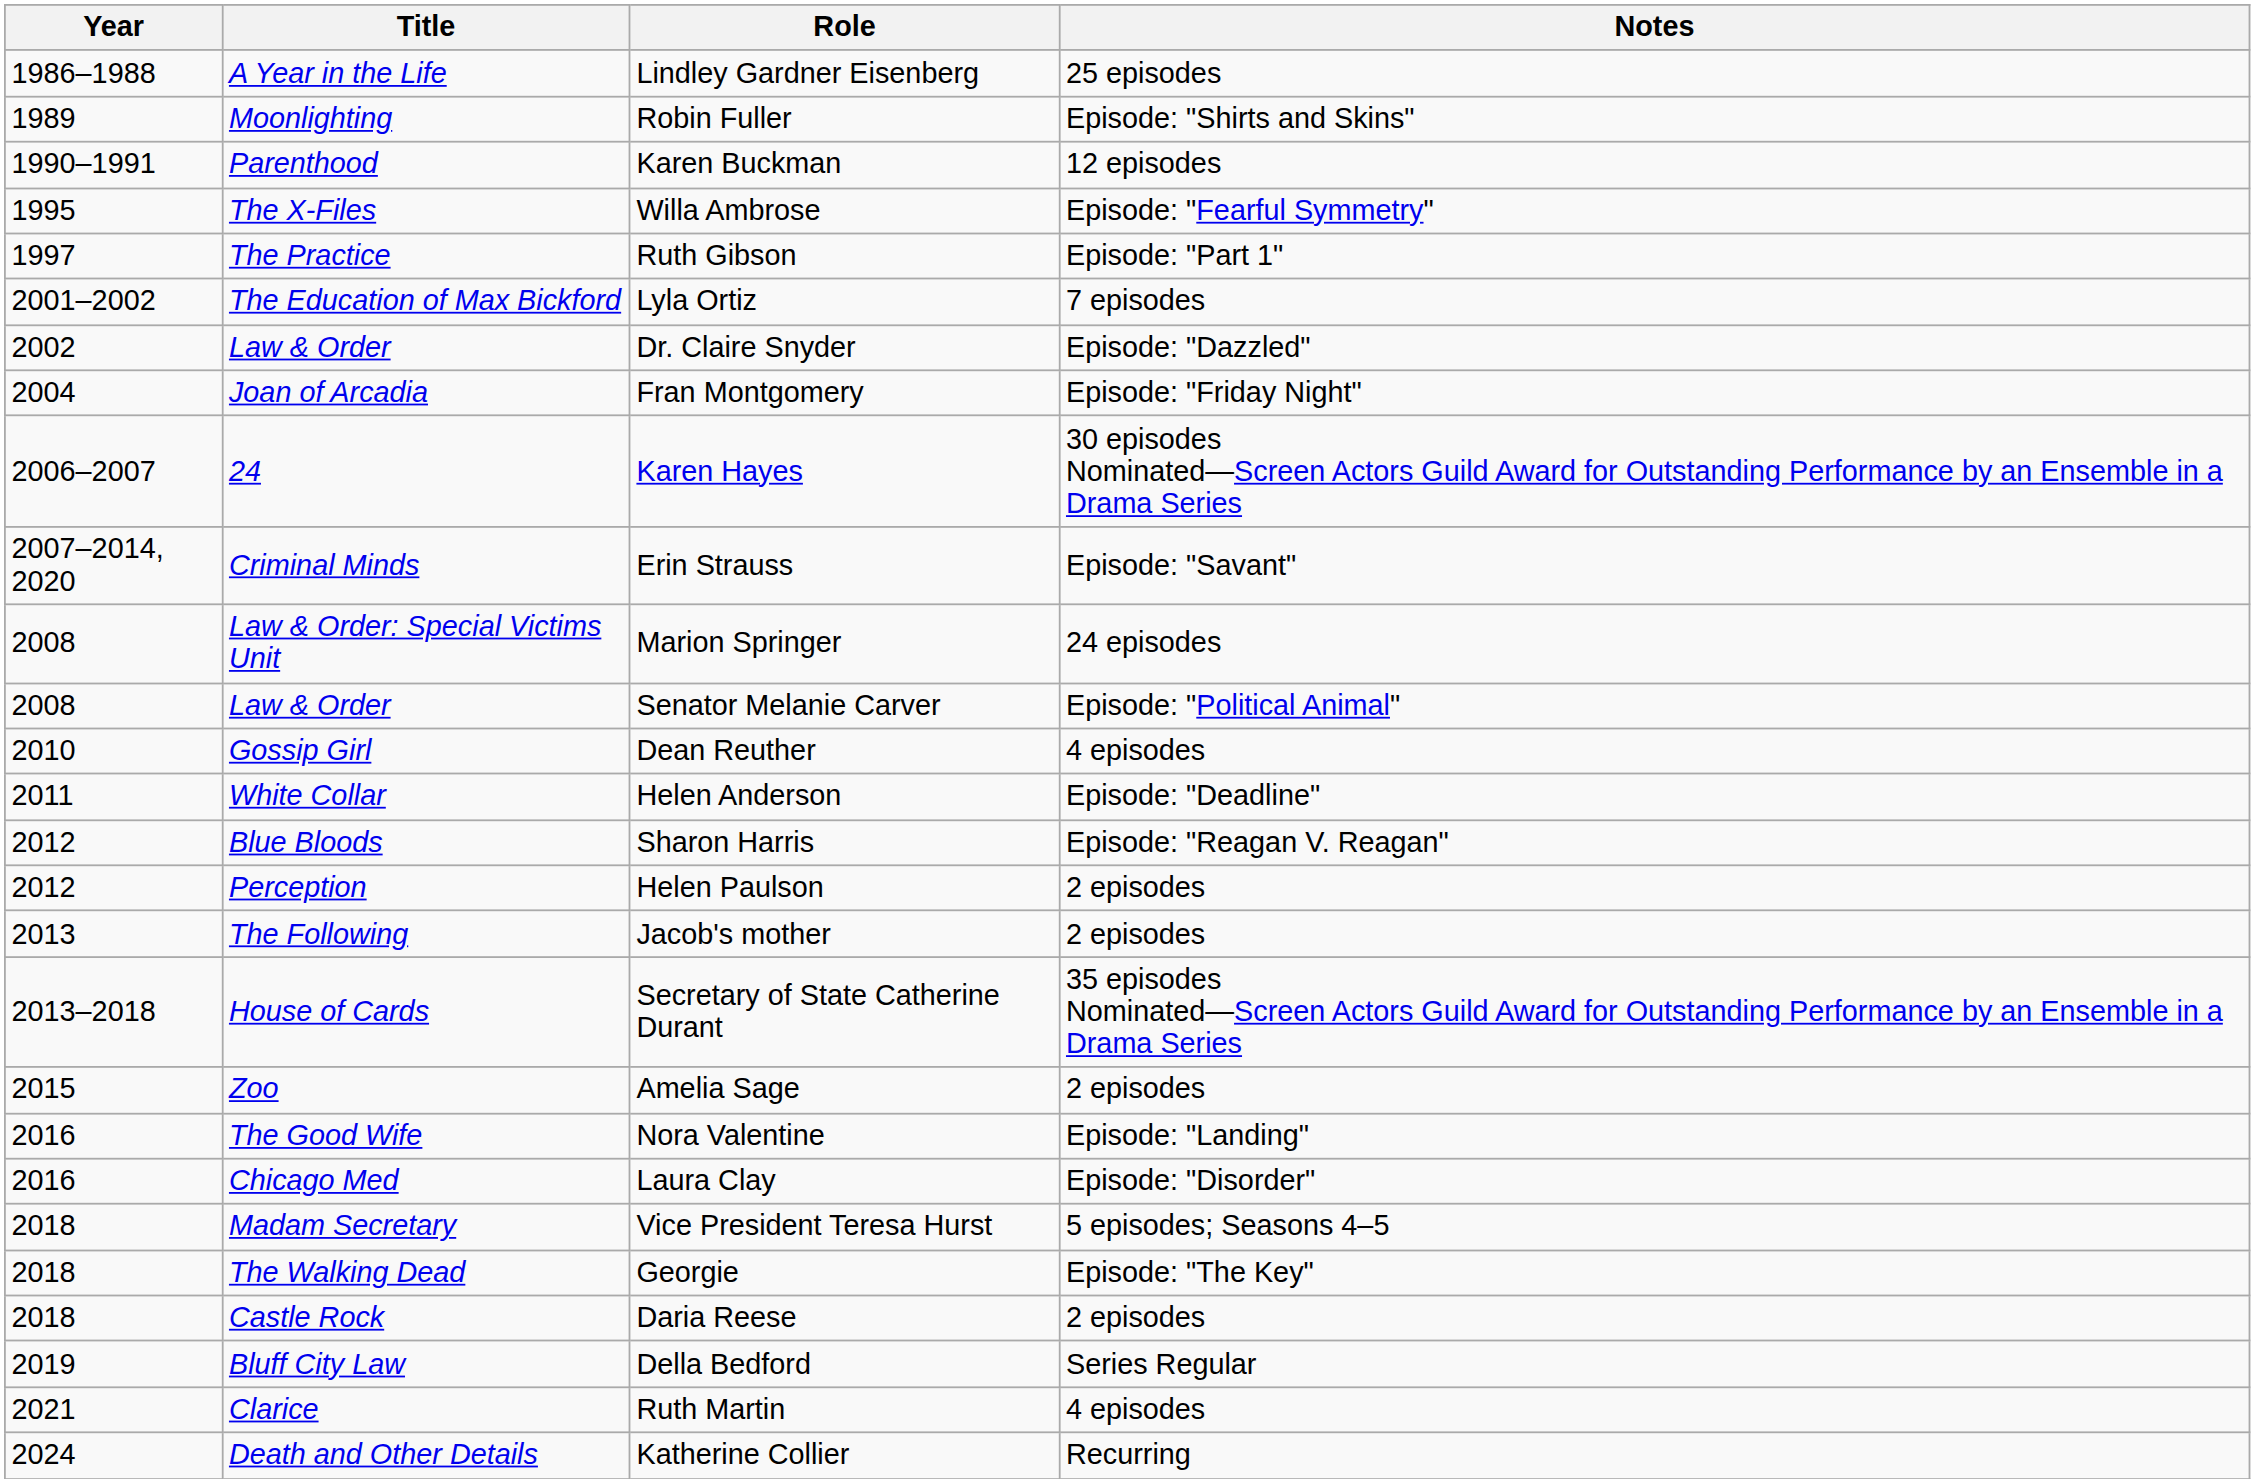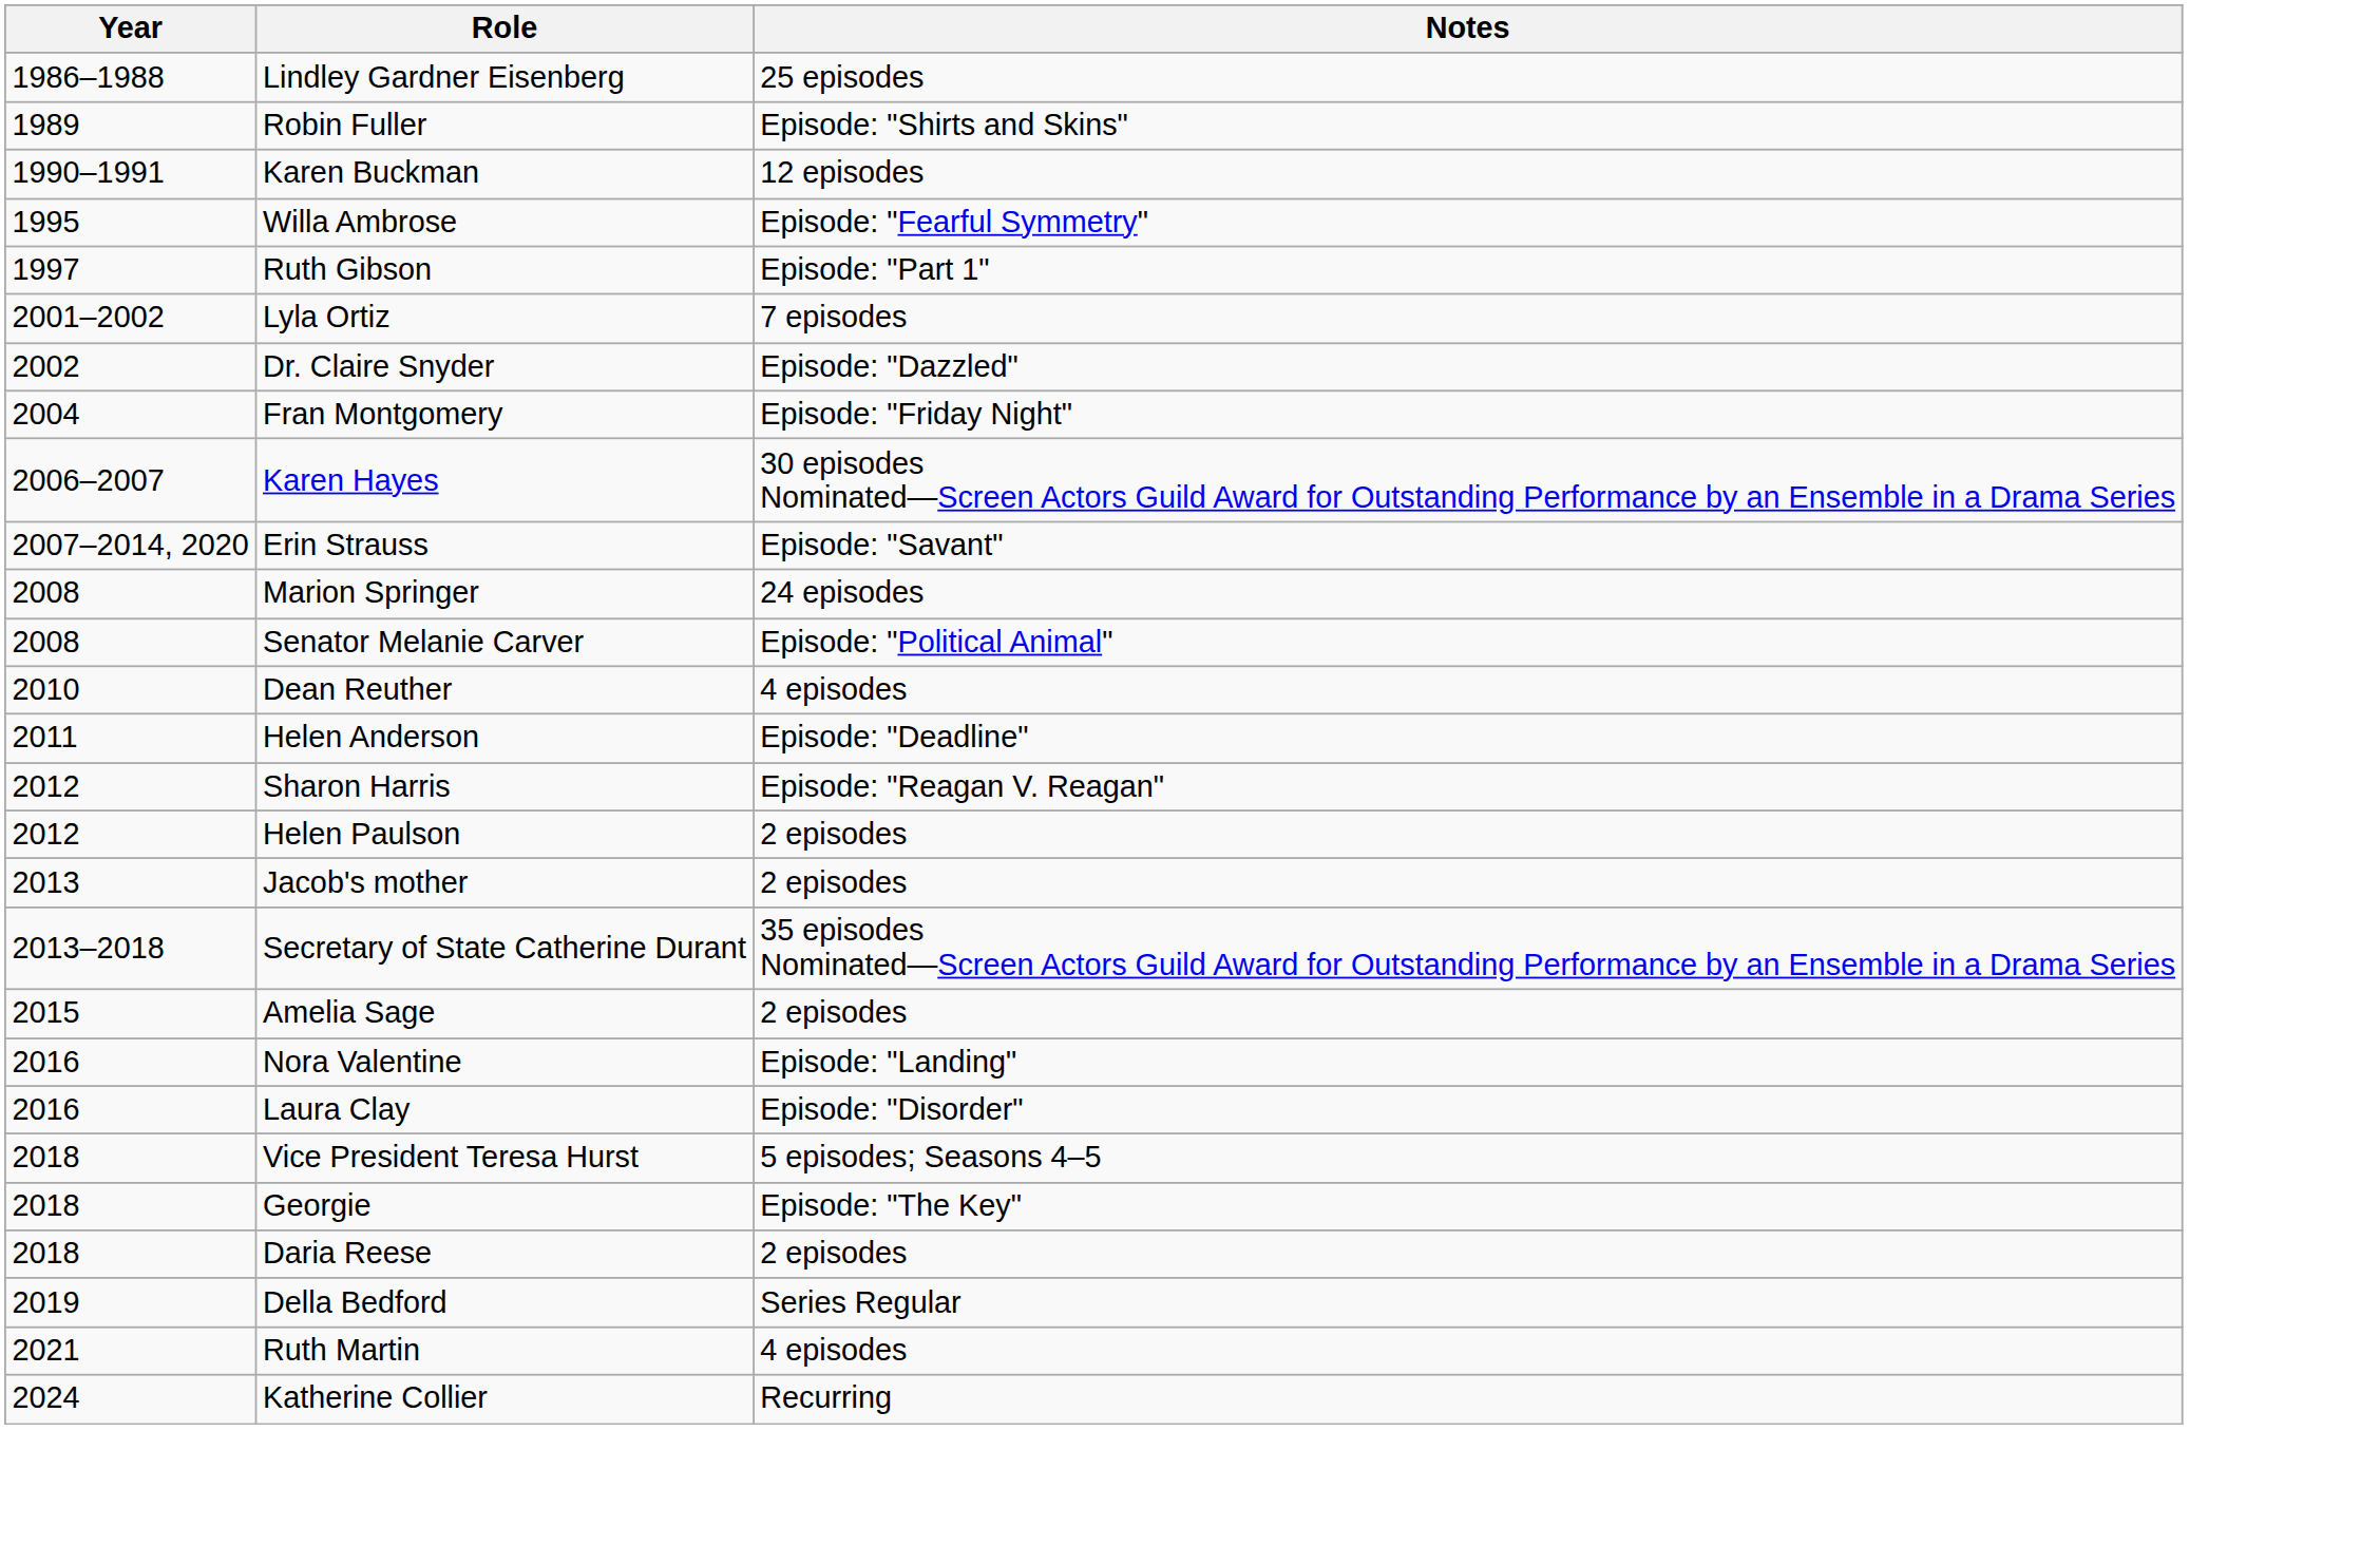- column: Title | A Year in the Life | Moonlighting | Parenthood | The X-Files | The Practice | The Education of Max Bickford | Law & Order | Joan of Arcadia | 24 | Criminal Minds | Law & Order: Special Victims Unit | Law & Order | Gossip Girl | White Collar | Blue Bloods | Perception | The Following | House of Cards | Zoo | The Good Wife | Chicago Med | Madam Secretary | The Walking Dead | Castle Rock | Bluff City Law | Clarice | Death and Other Details
